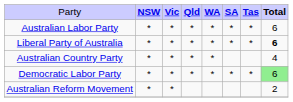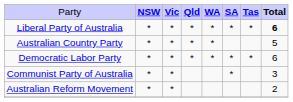- row: Australian Labor Party | * | * | * | * | * | * | 6
Australian Country Party | column 8: 4 -> 5
Democratic Labor Party | column 8: lightgreen background -> no background
+ row: Communist Party of Australia | * | * | * | 3
